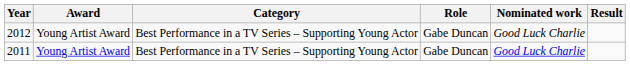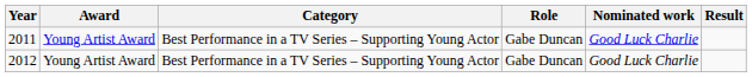rows swapped: 2011 <-> 2012
